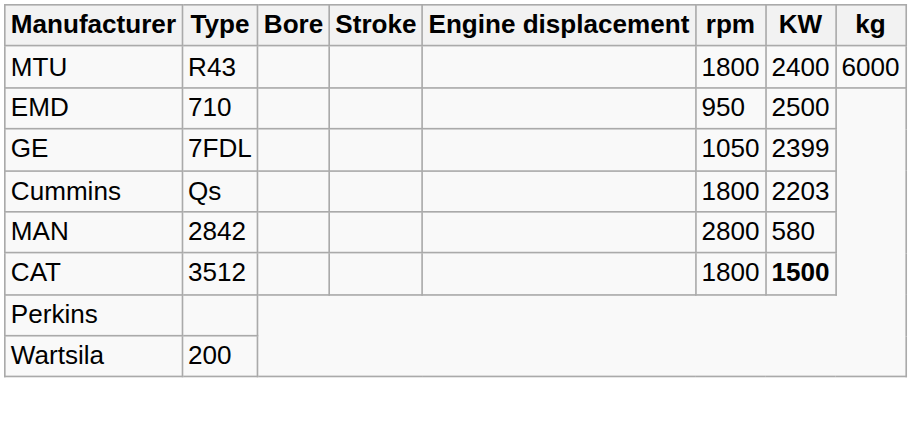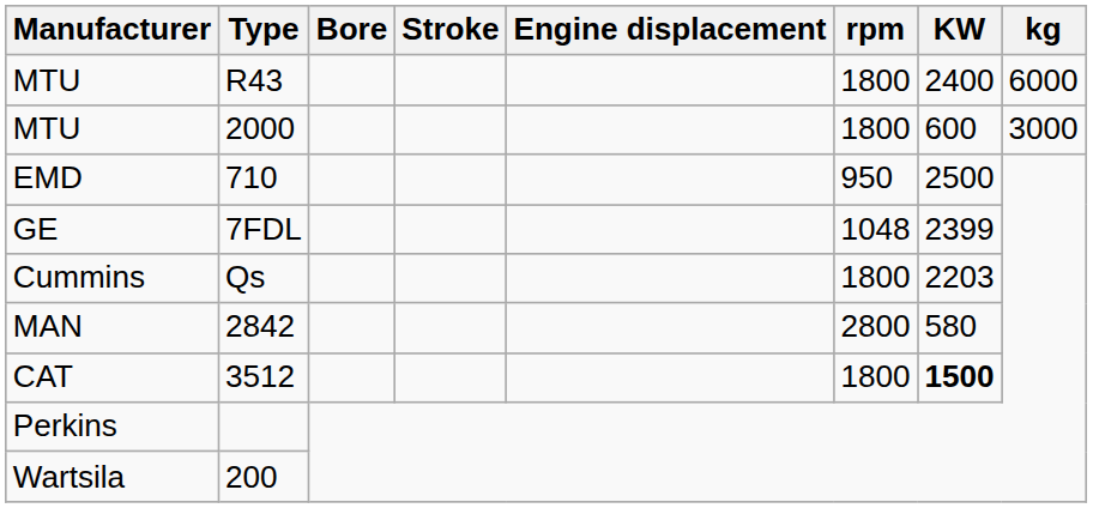+ row: MTU | 2000 | 1800 | 600 | 3000
7FDL | rpm: 1050 -> 1048
